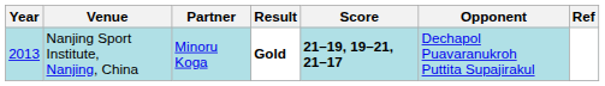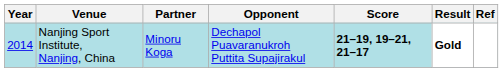columns swapped: Opponent <-> Result
Nanjing Sport Institute, Nanjing, China | Year: 2013 -> 2014
